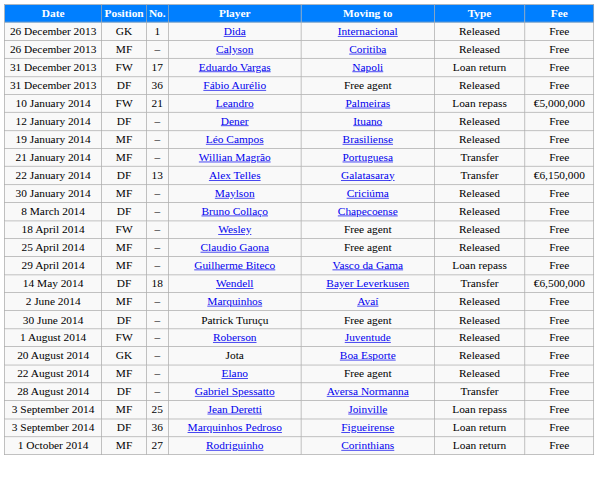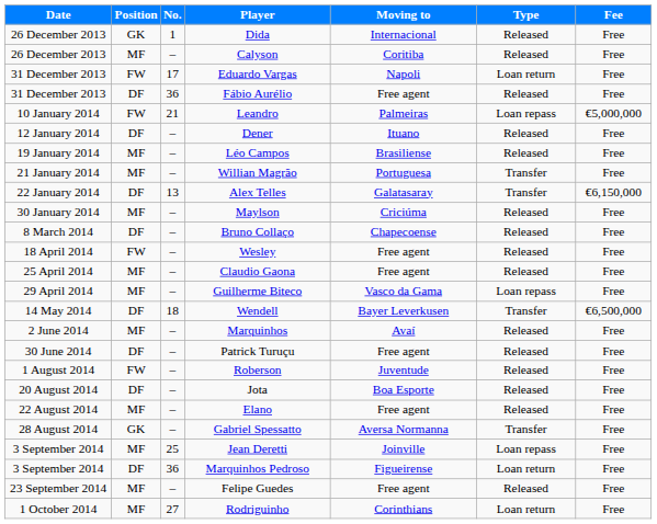Jota | Position: GK -> DF
Gabriel Spessatto | Position: DF -> GK
+ row: 23 September 2014 | MF | – | Felipe Guedes | Free agent | Released | Free
